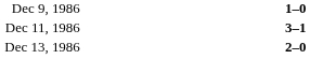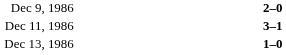Dec 9, 1986 | column 3: 1–0 -> 2–0
Dec 13, 1986 | column 3: 2–0 -> 1–0
